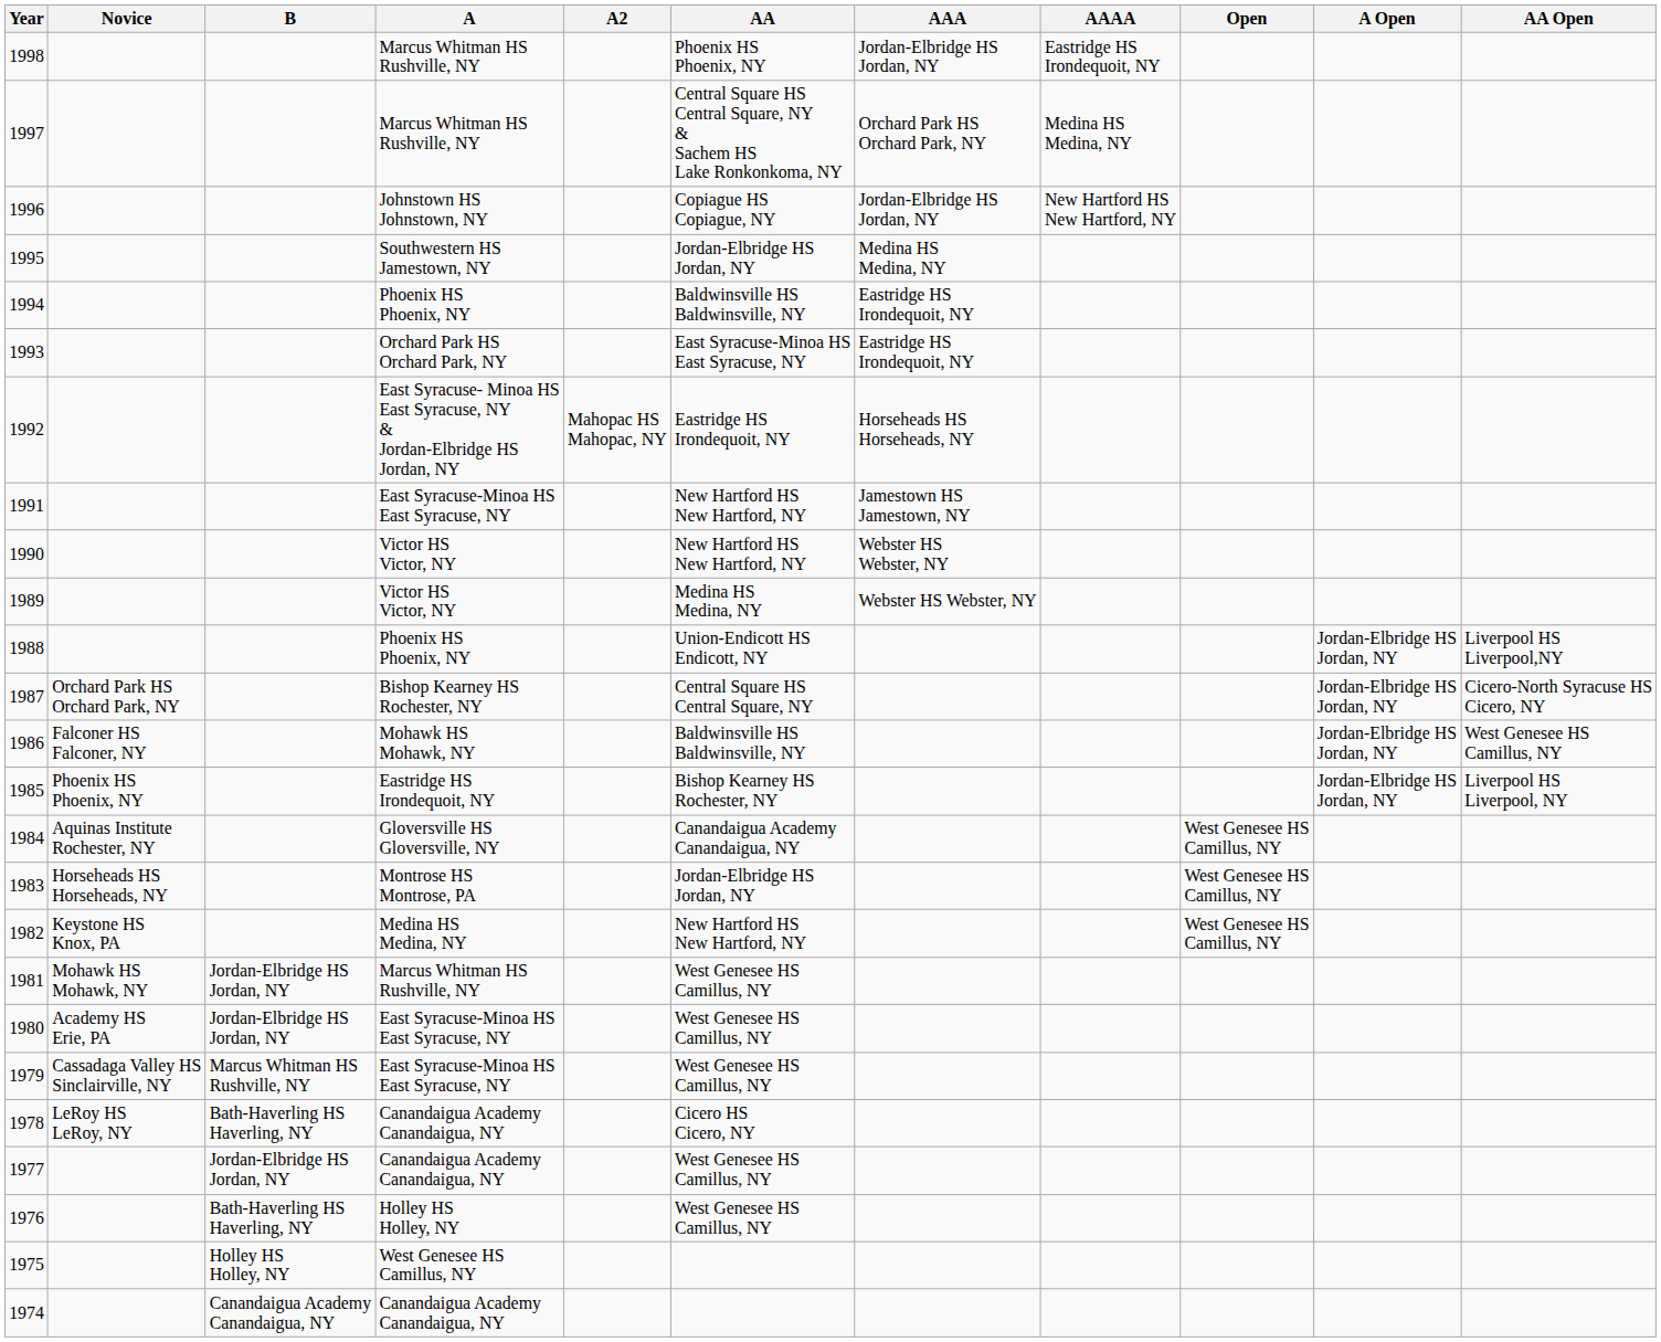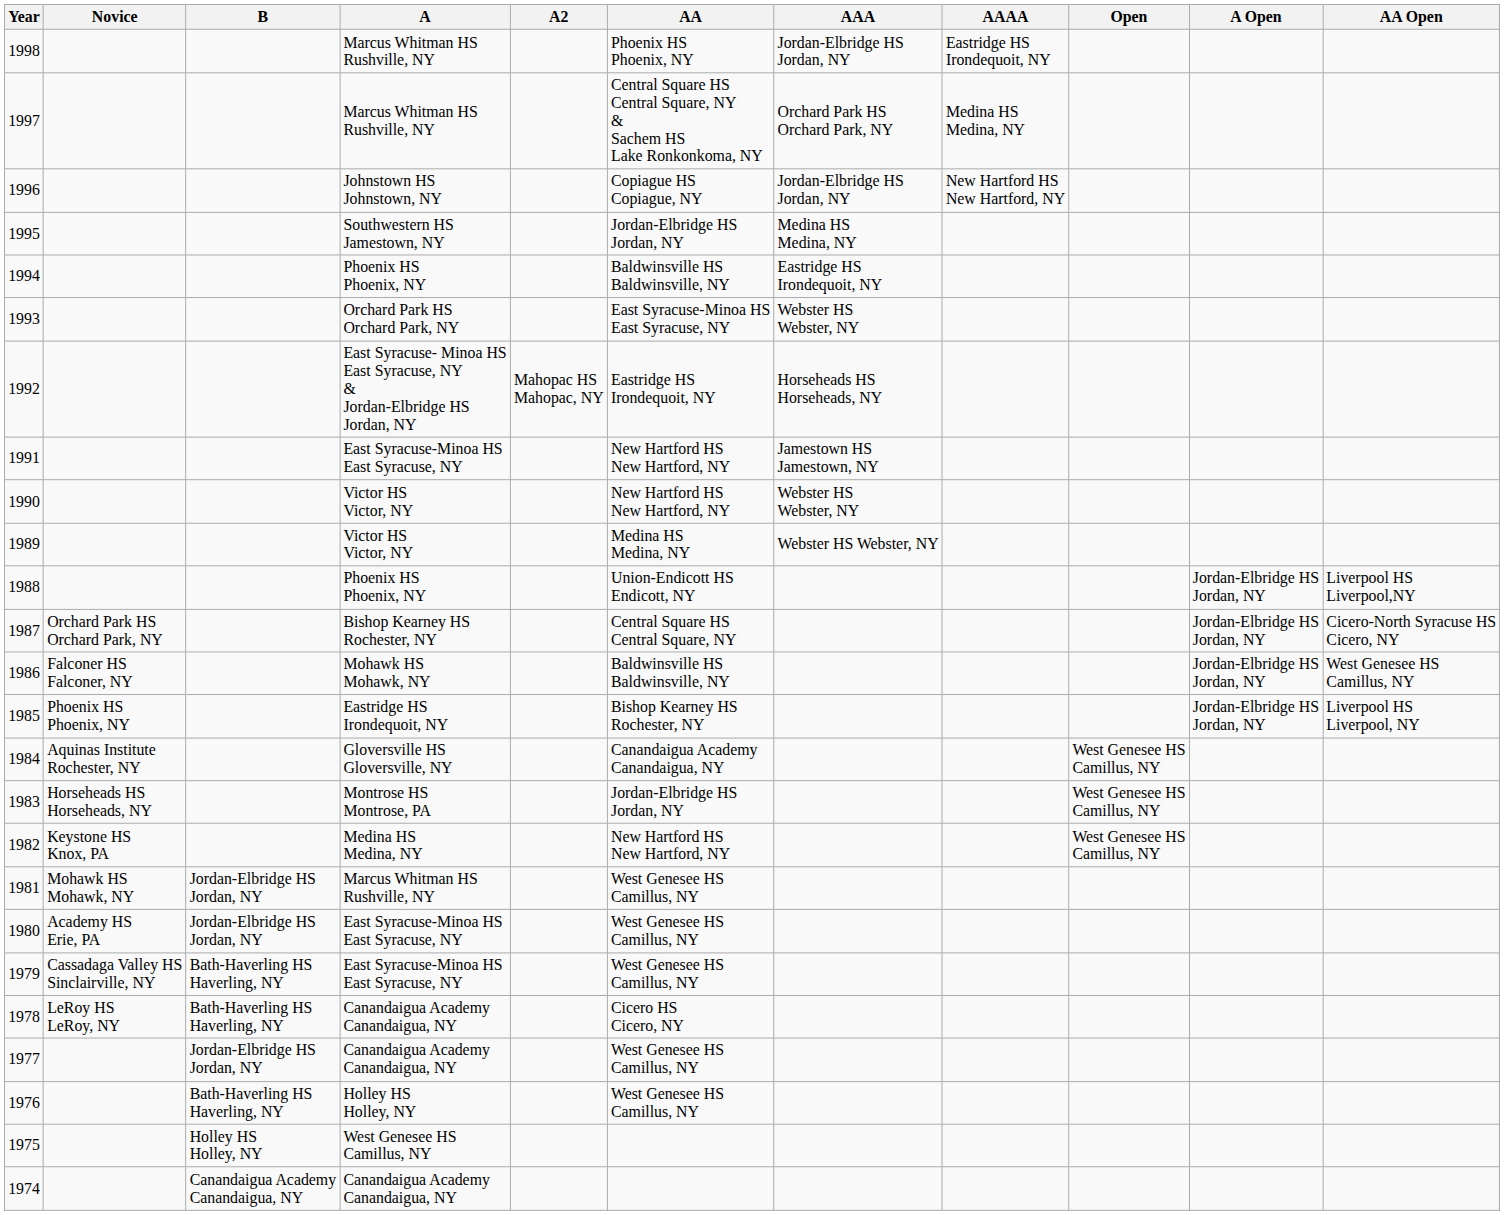1993 | AAA: Eastridge HS Irondequoit, NY -> Webster HS Webster, NY
1979 | B: Marcus Whitman HS Rushville, NY -> Bath-Haverling HS Haverling, NY
